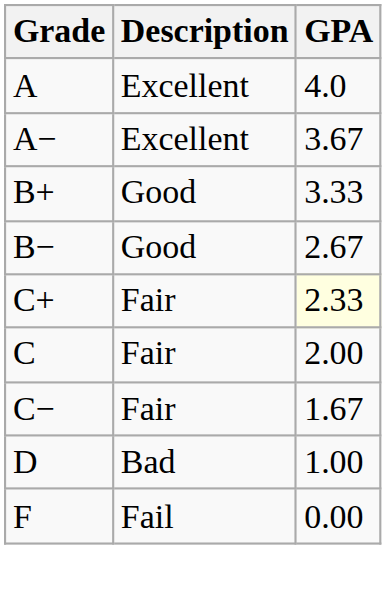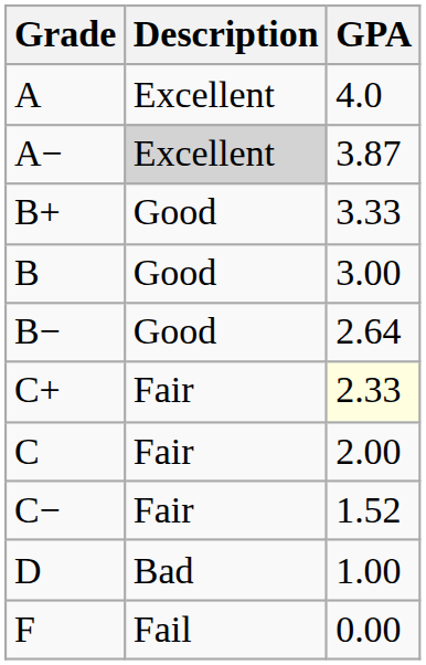A− | Description: no background -> lightgrey background
A− | GPA: 3.67 -> 3.87
+ row: B | Good | 3.00
B− | GPA: 2.67 -> 2.64
C− | GPA: 1.67 -> 1.52
